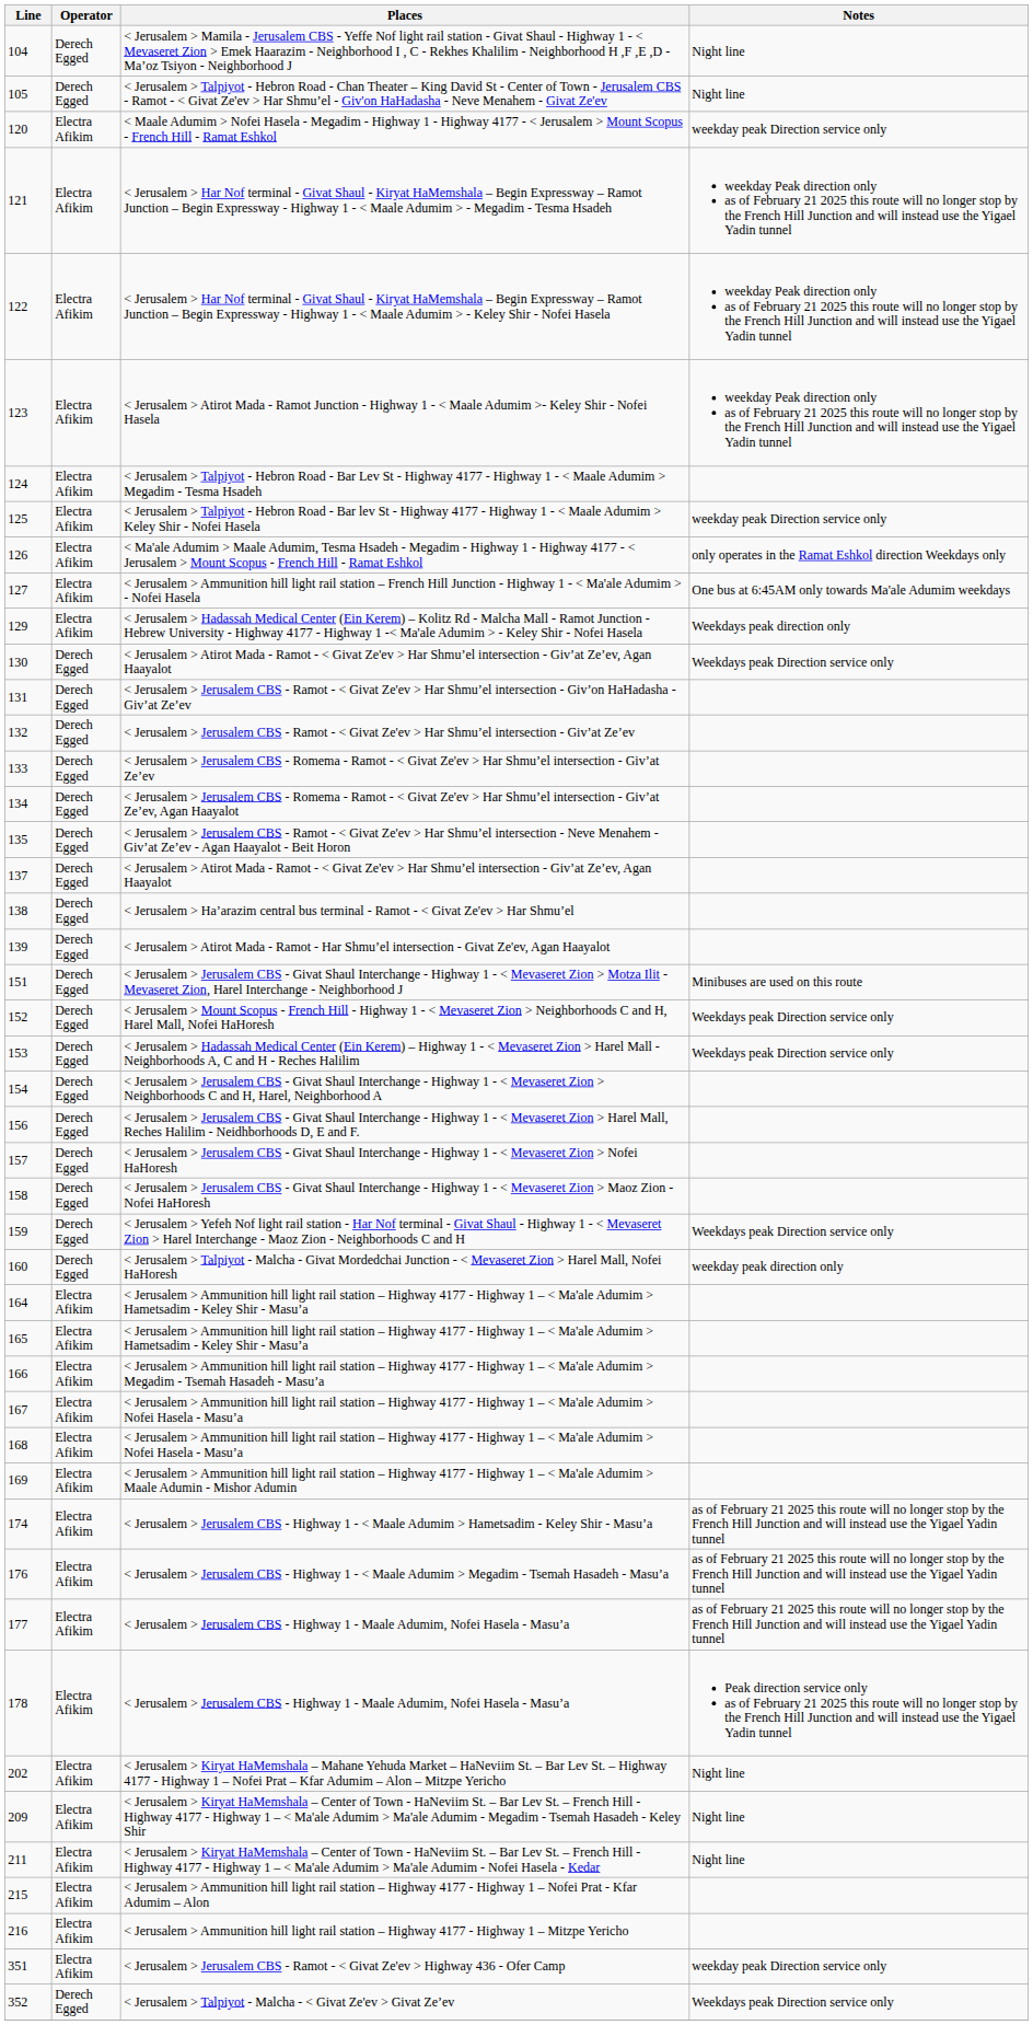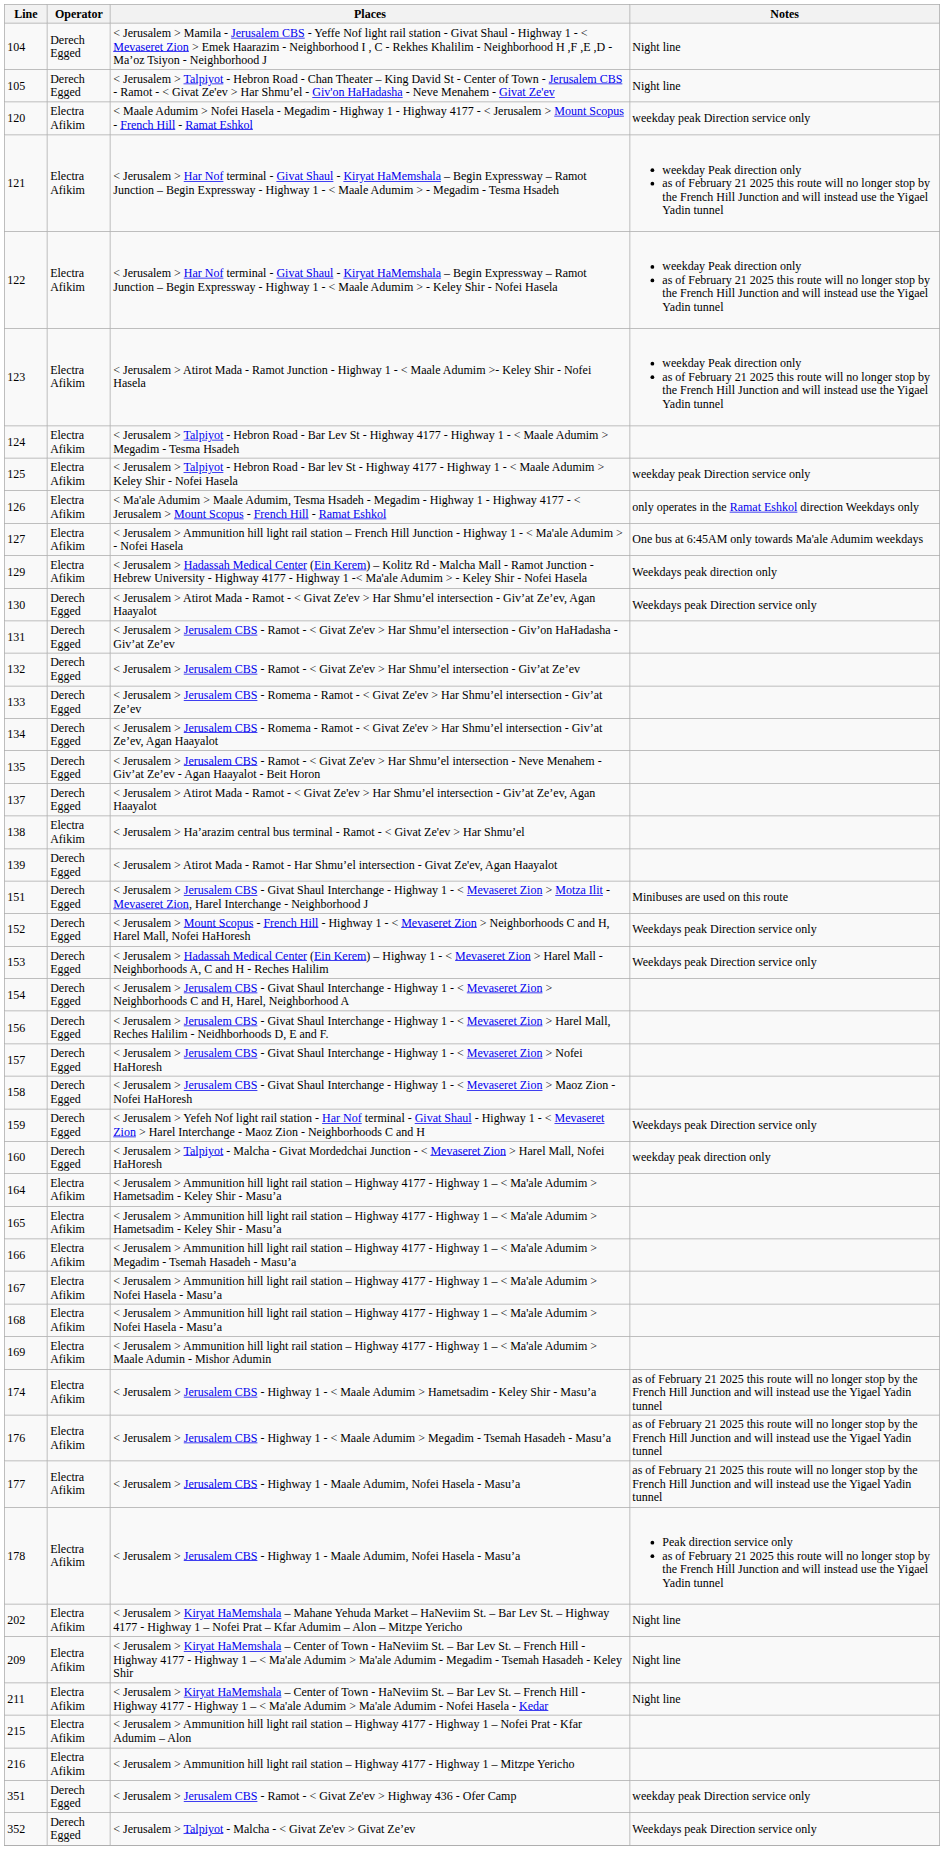Ha’arazim central bus terminal - Ramot - Har Shmu’el | Operator: Derech Egged -> Electra Afikim
Jerusalem CBS - Ramot - Highway 436 - Ofer Camp | Operator: Electra Afikim -> Derech Egged
